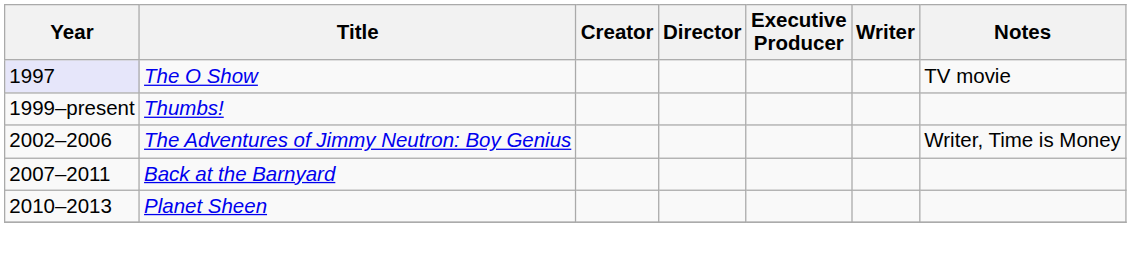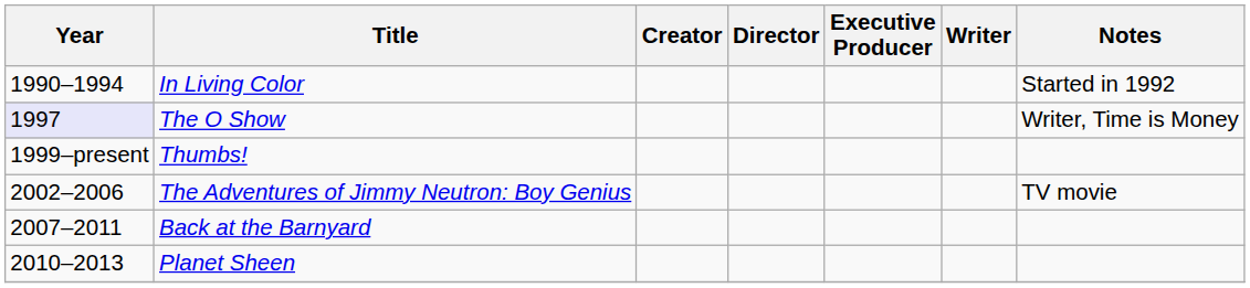+ row: 1990–1994 | In Living Color | Started in 1992
The O Show | Notes: TV movie -> Writer, Time is Money
The Adventures of Jimmy Neutron: Boy Genius | Notes: Writer, Time is Money -> TV movie
